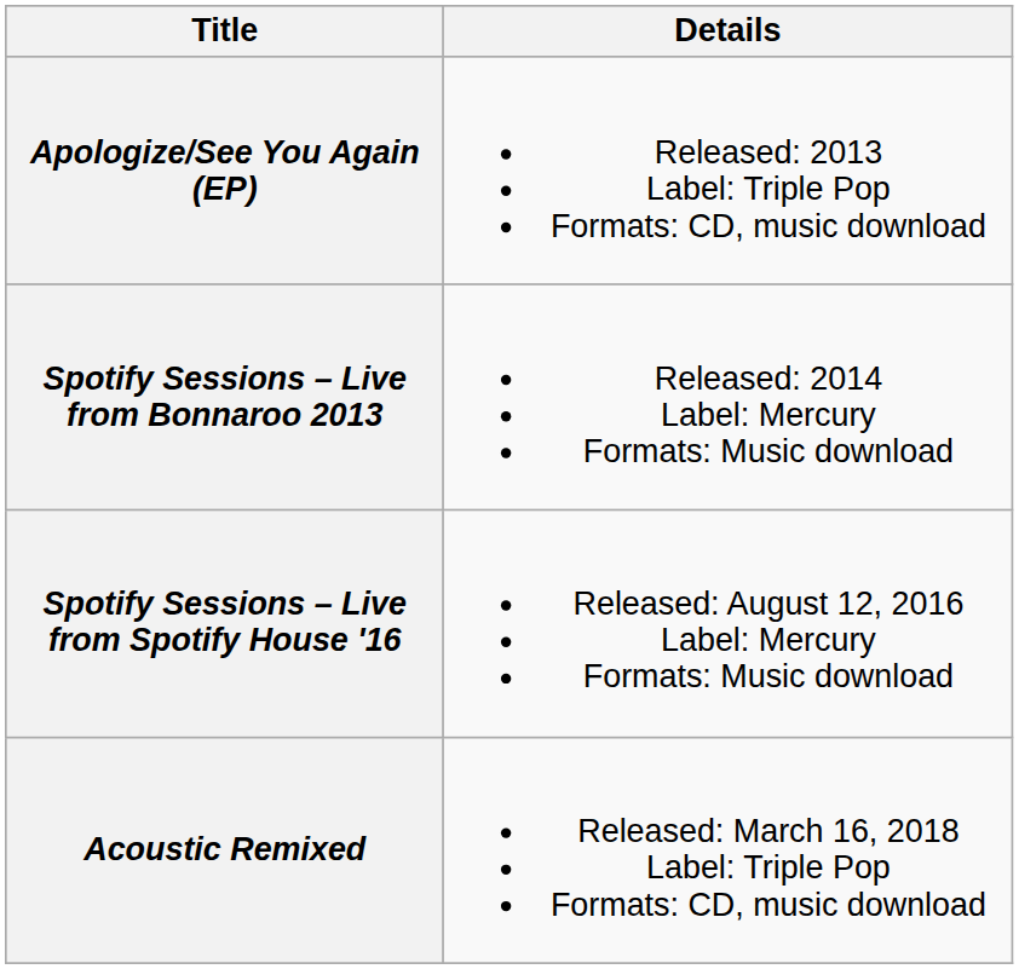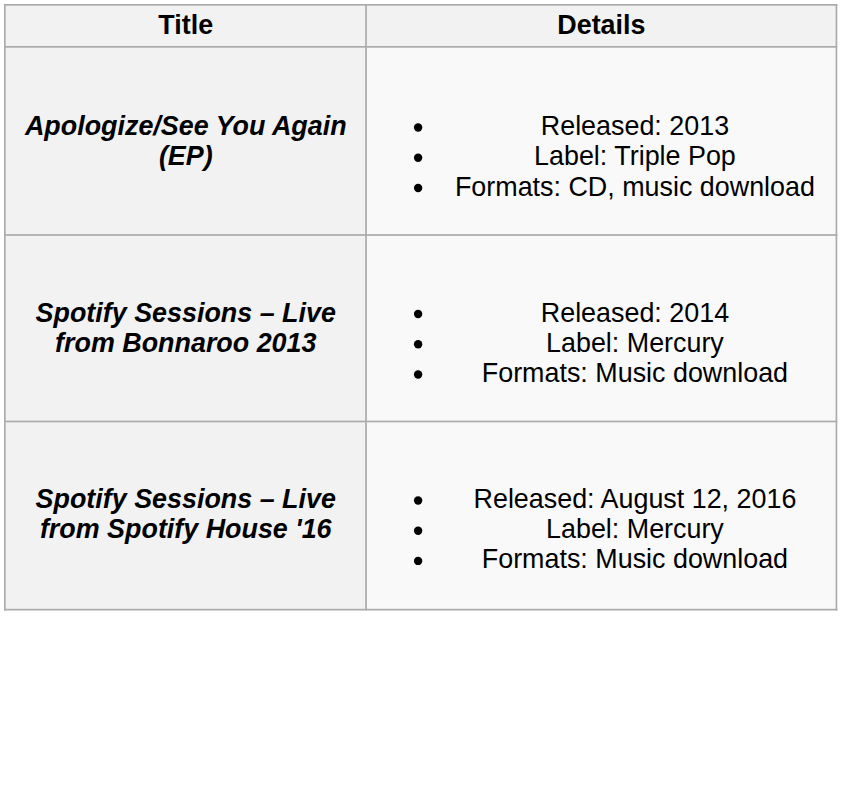- row: Acoustic Remixed | Released: March 16, 2018 Label: Triple Pop Formats: CD, music download
